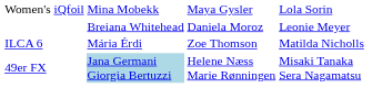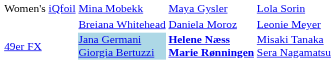- row: ILCA 6 | Mária Érdi | Zoe Thomson | Matilda Nicholls
49er FX | column 3: normal -> bold
